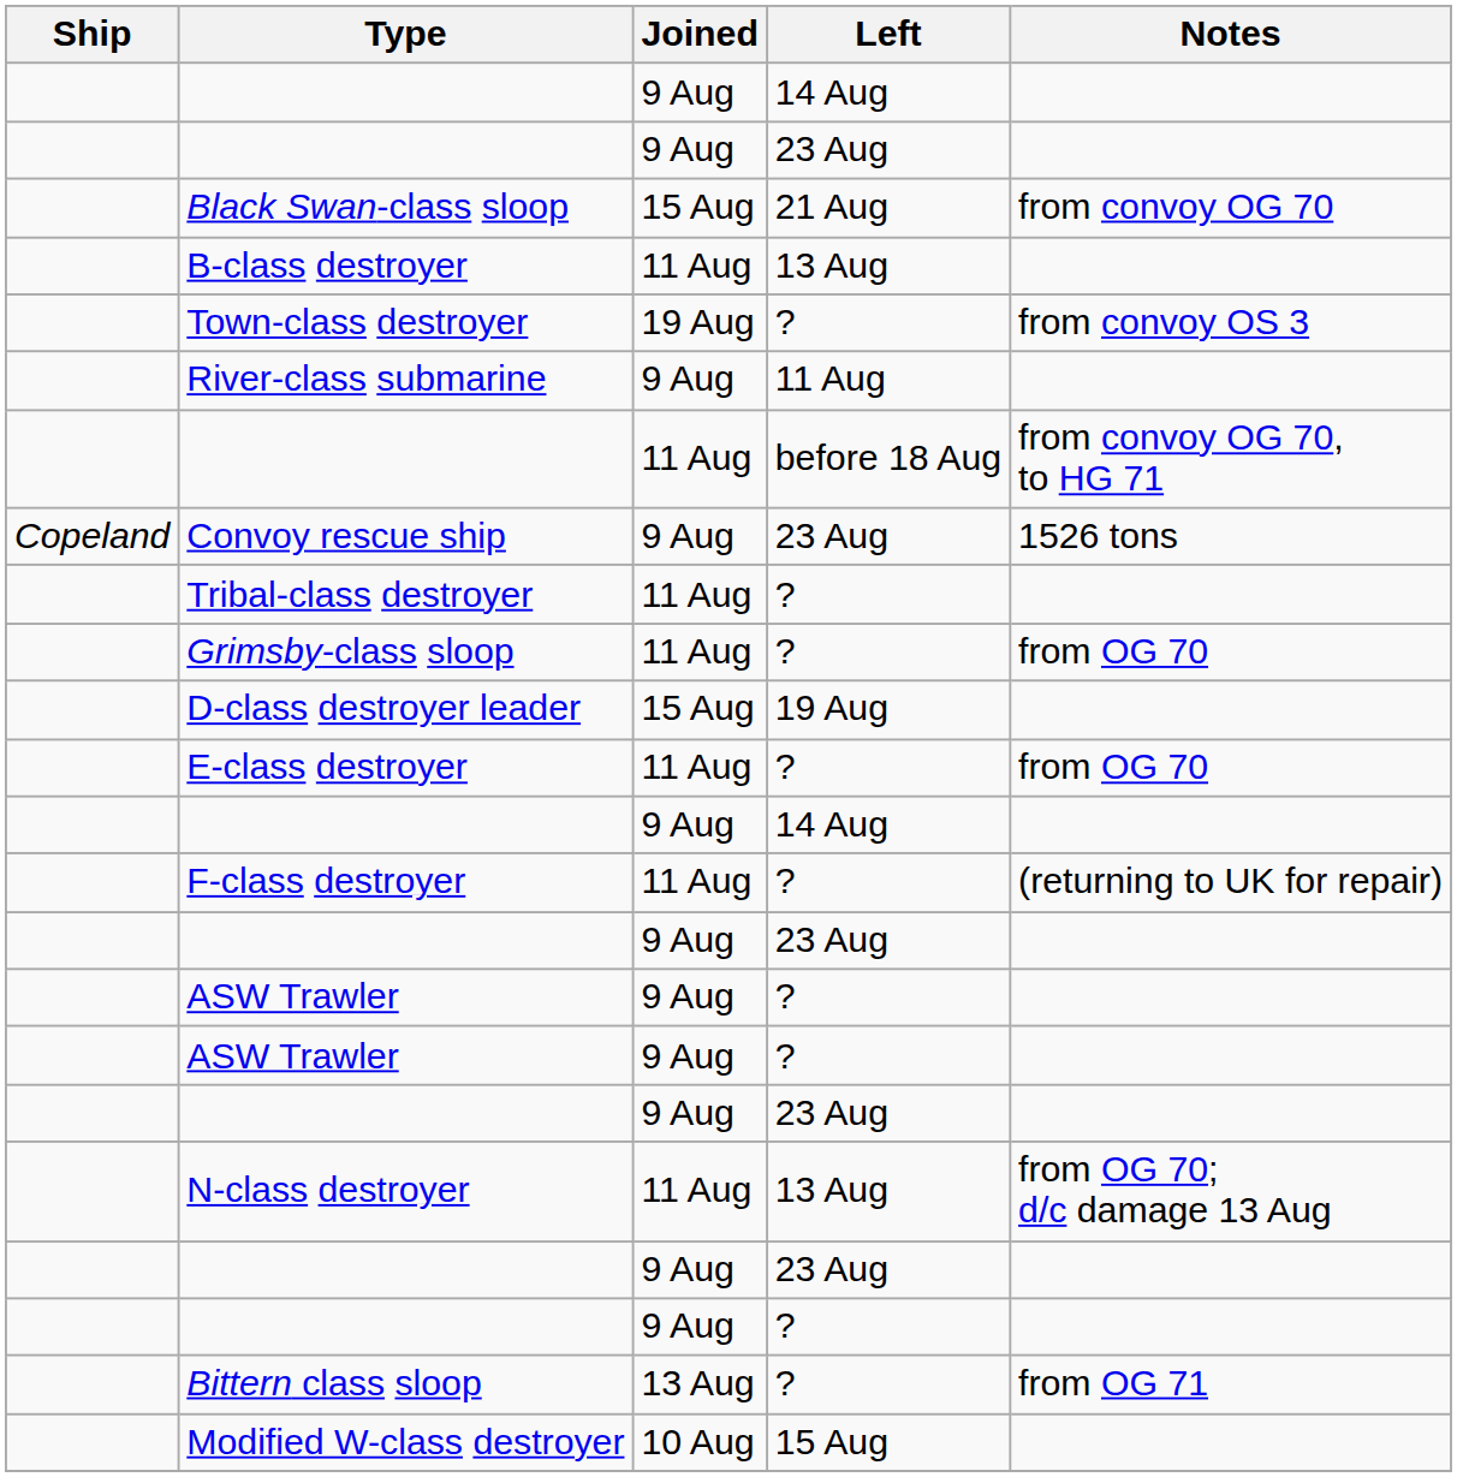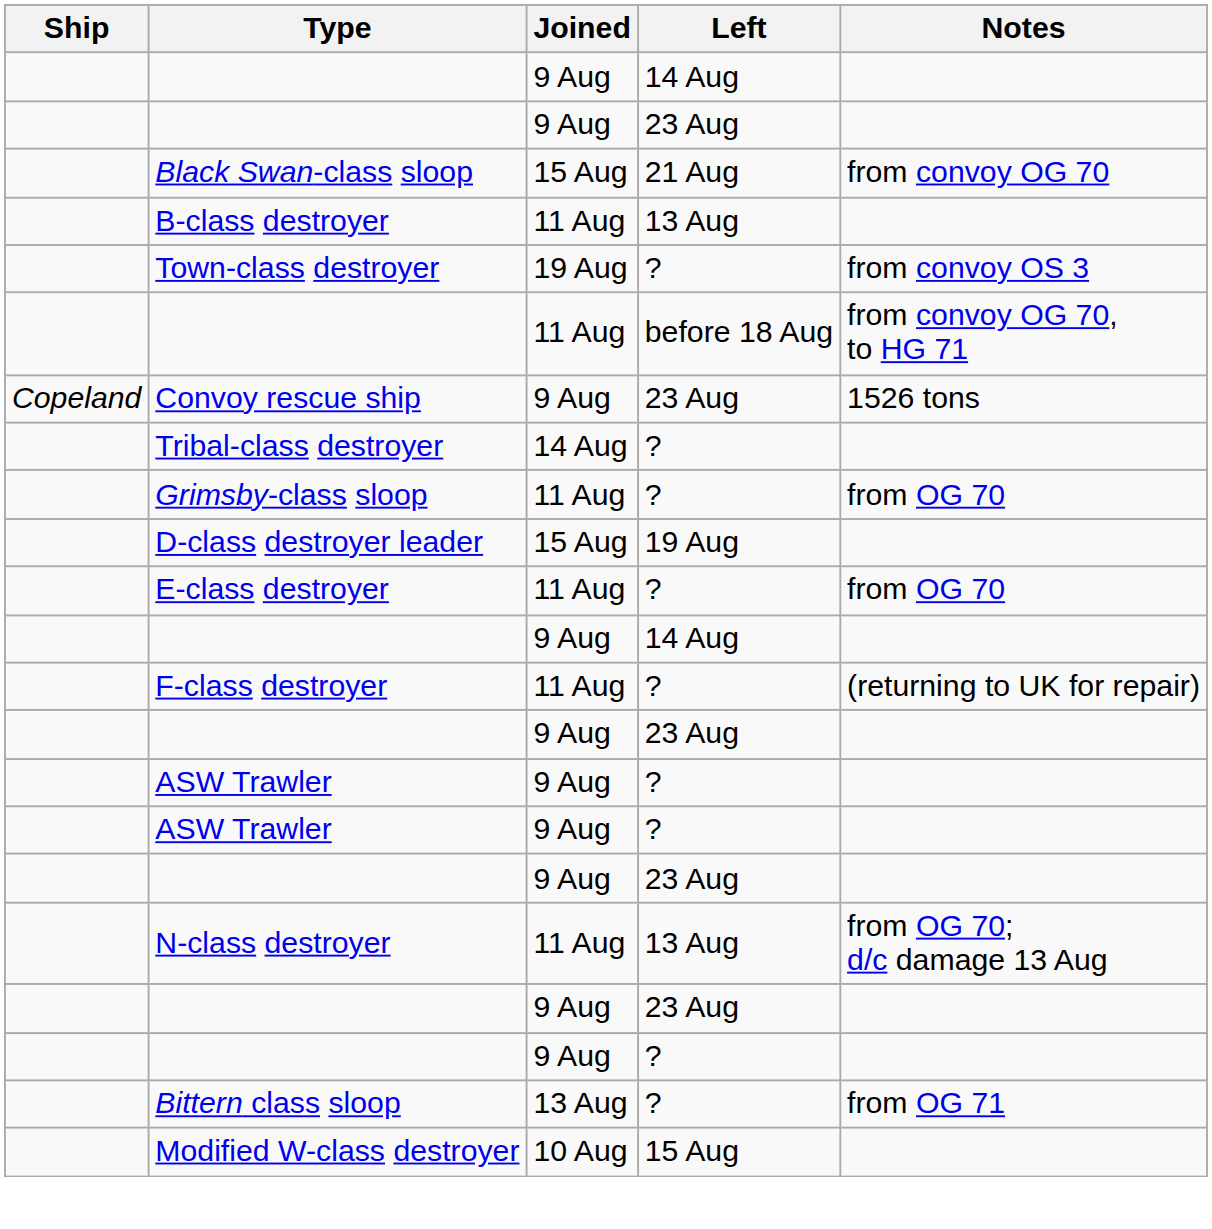- row: River-class submarine | 9 Aug | 11 Aug
Tribal-class destroyer | Joined: 11 Aug -> 14 Aug
